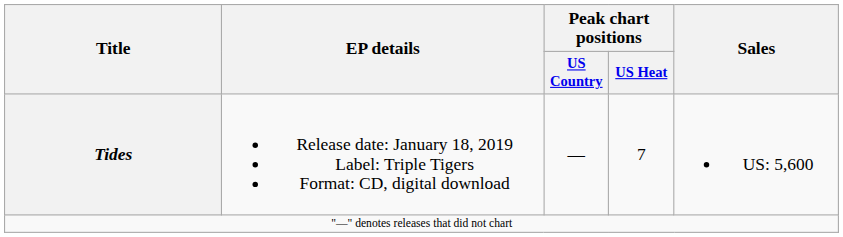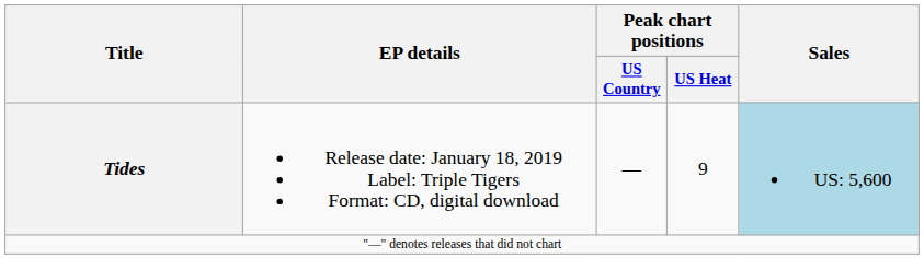Tides | Peak chart positions / US Heat: 7 -> 9
Tides | Sales: no background -> lightblue background
